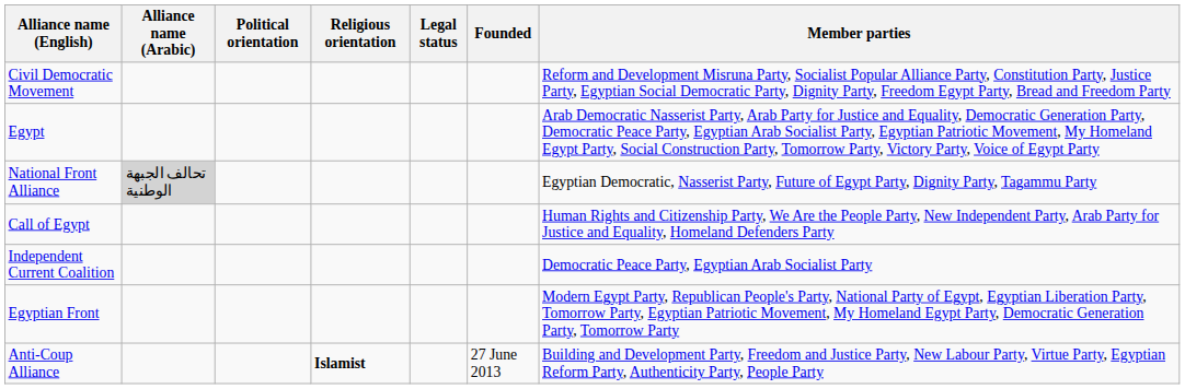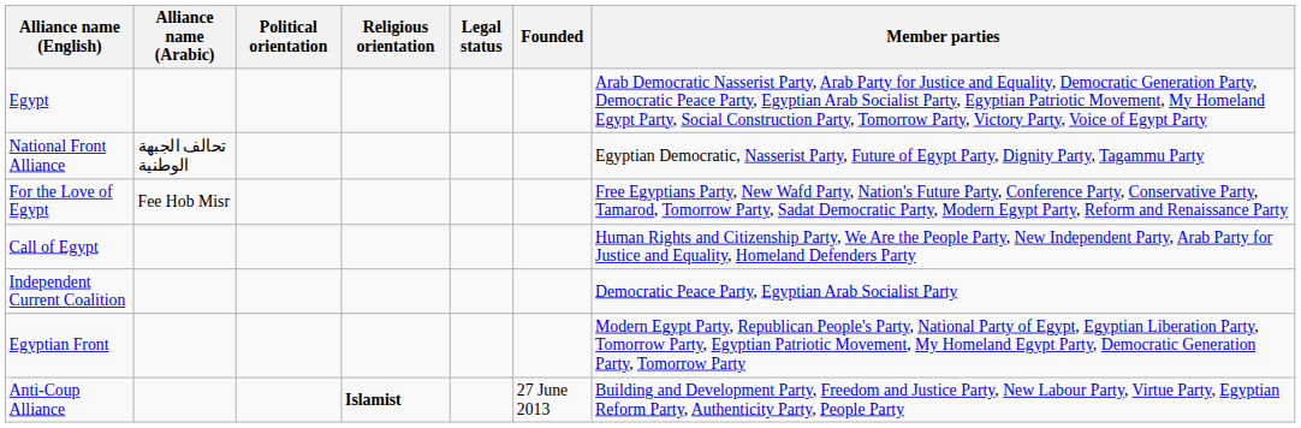- row: Civil Democratic Movement | Reform and Development Misruna Party, Socialist Popular Alliance Party, Constitution Party, Justice Party, Egyptian Social Democratic Party, Dignity Party, Freedom Egypt Party, Bread and Freedom Party
National Front Alliance | Alliance name (Arabic): lightgrey background -> no background
+ row: For the Love of Egypt | Fee Hob Misr | Free Egyptians Party, New Wafd Party, Nation's Future Party, Conference Party, Conservative Party, Tamarod, Tomorrow Party, Sadat Democratic Party, Modern Egypt Party, Reform and Renaissance Party
